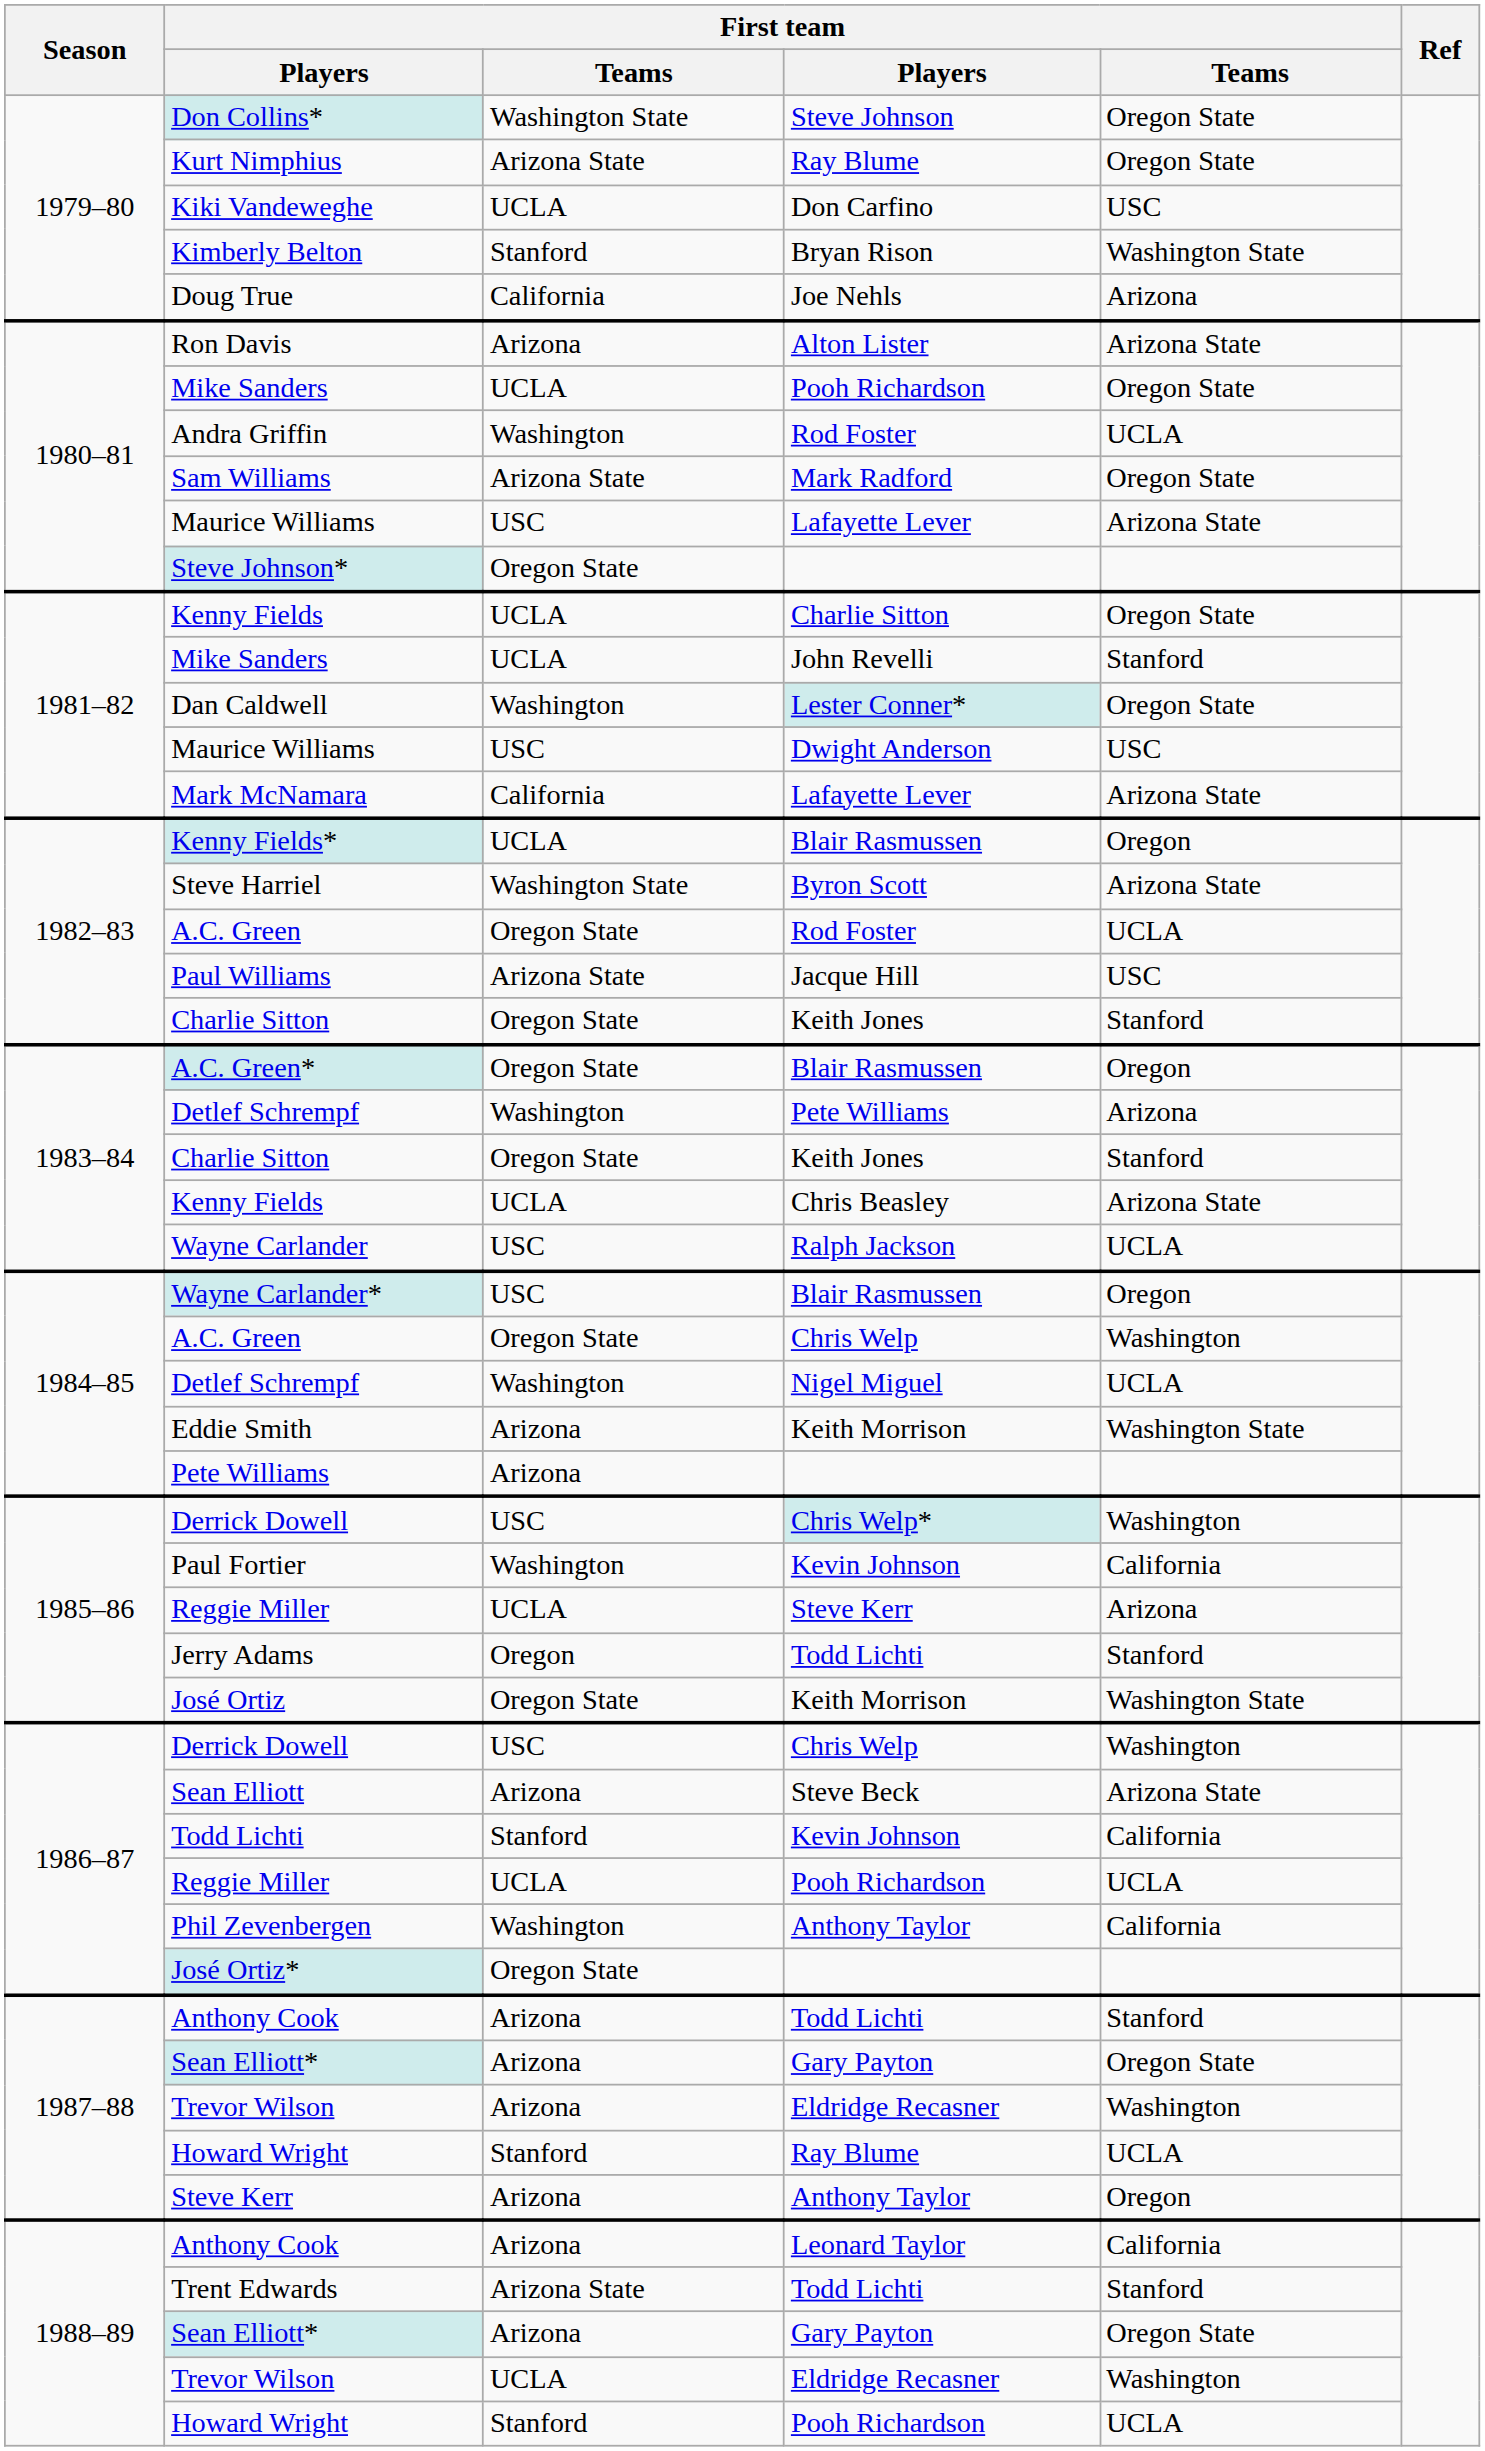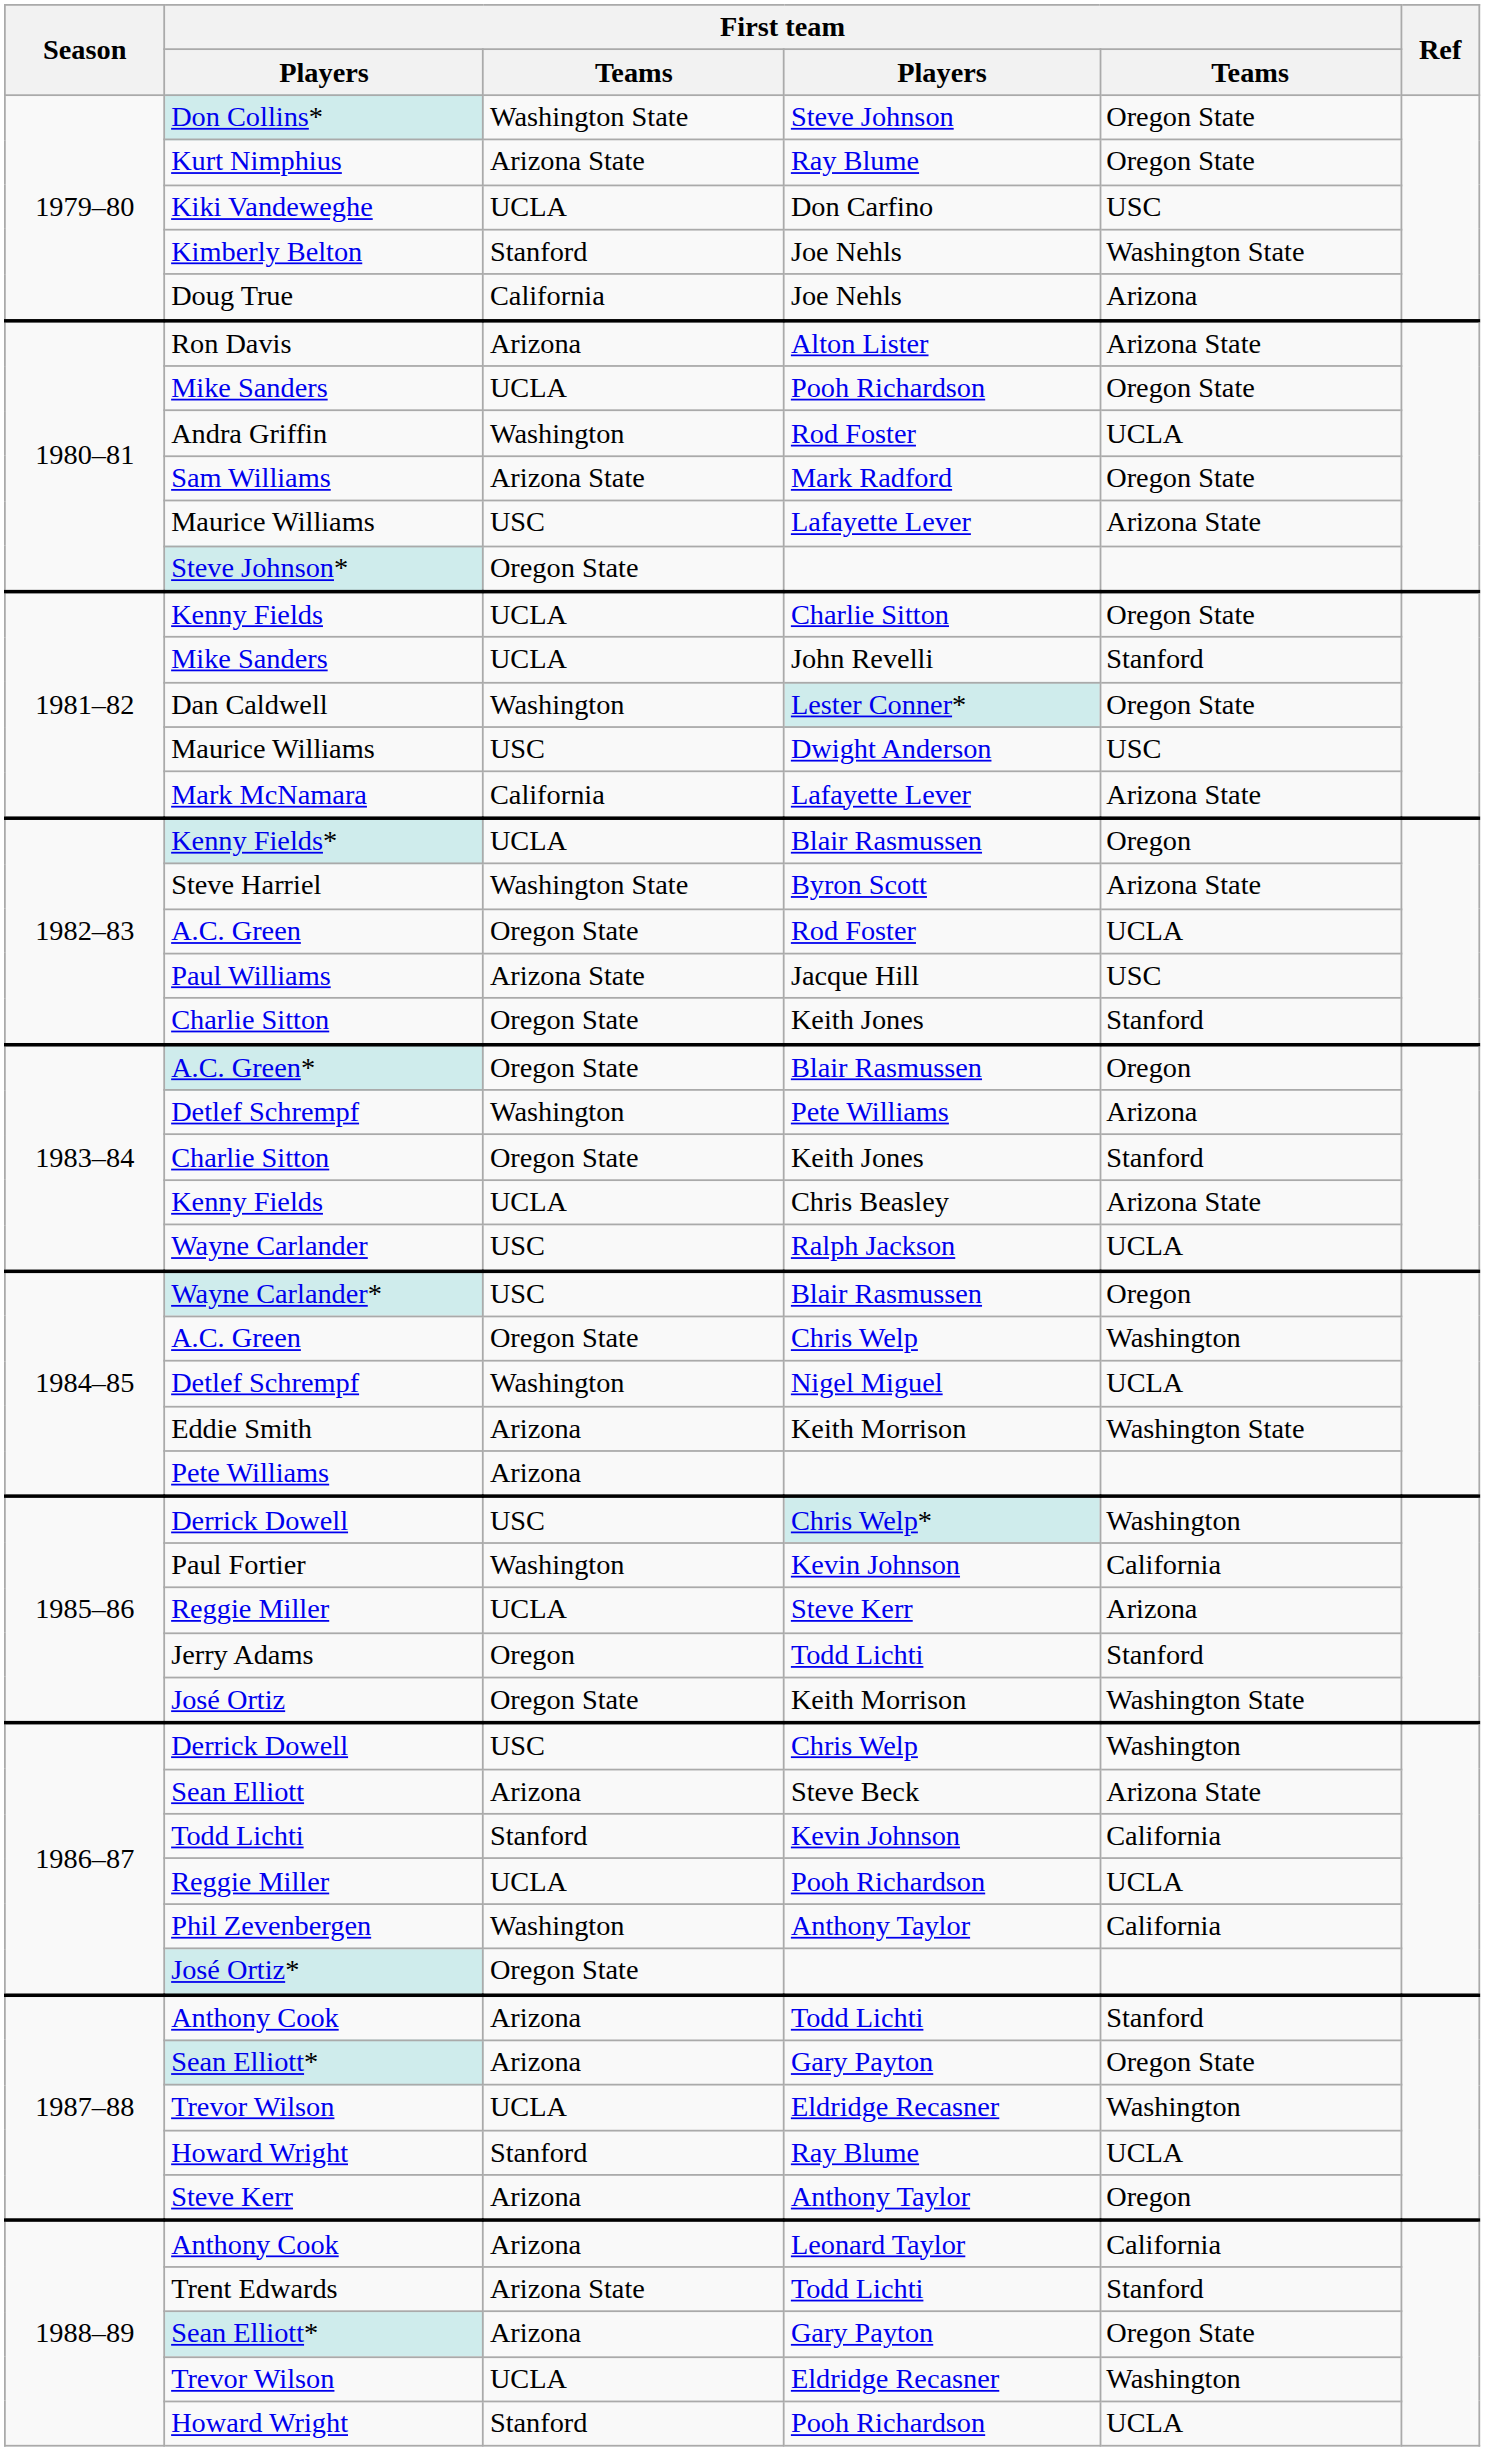Kimberly Belton | column 4: Bryan Rison -> Joe Nehls
1987–88 / Trevor Wilson | column 3: Arizona -> UCLA
